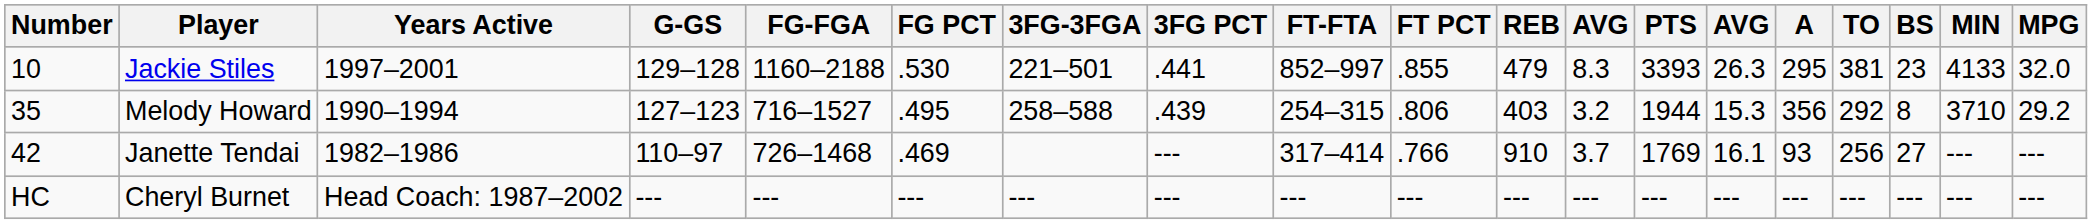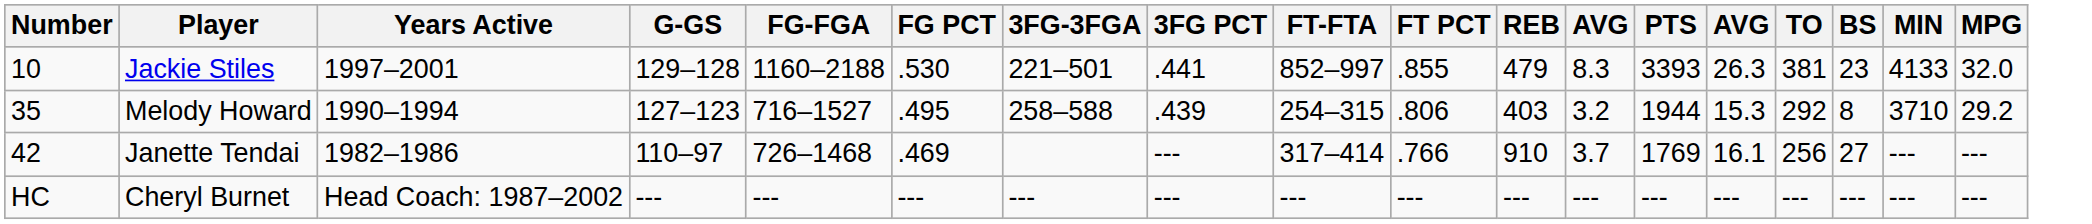- column: A | 295 | 356 | 93 | ---
